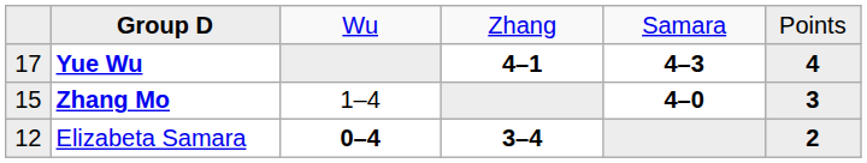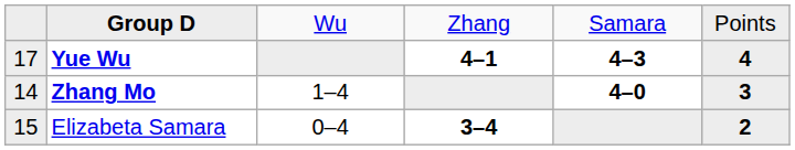Zhang Mo | column 1: 15 -> 14
Elizabeta Samara | column 1: 12 -> 15
Elizabeta Samara | column 3: bold -> normal
